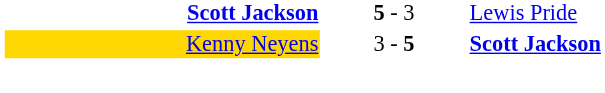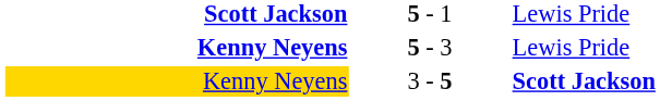+ row: Scott Jackson | 5 - 1 | Lewis Pride
5 - 3 | column 1: Scott Jackson -> Kenny Neyens
